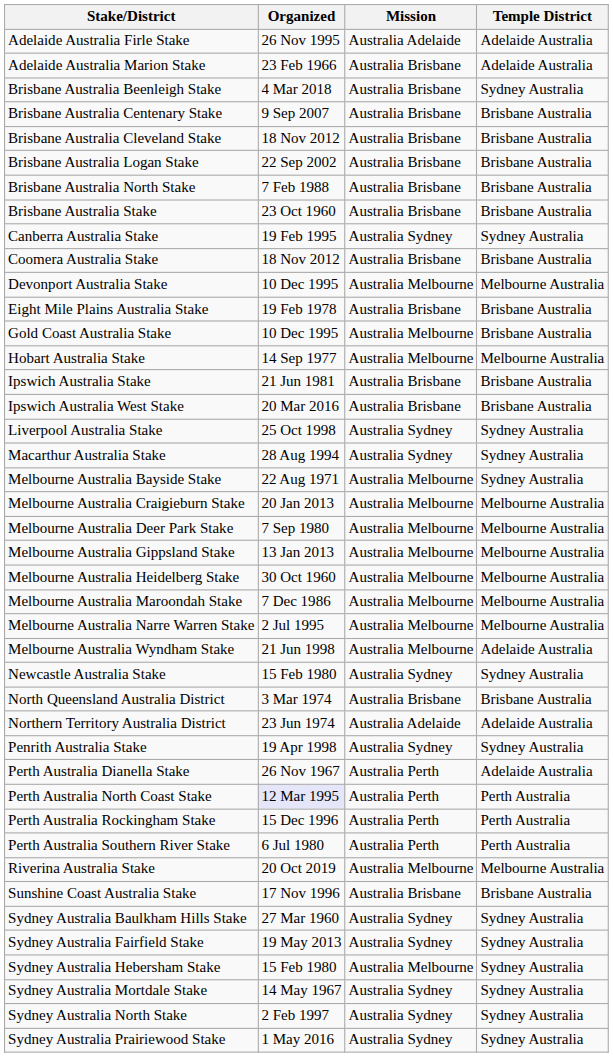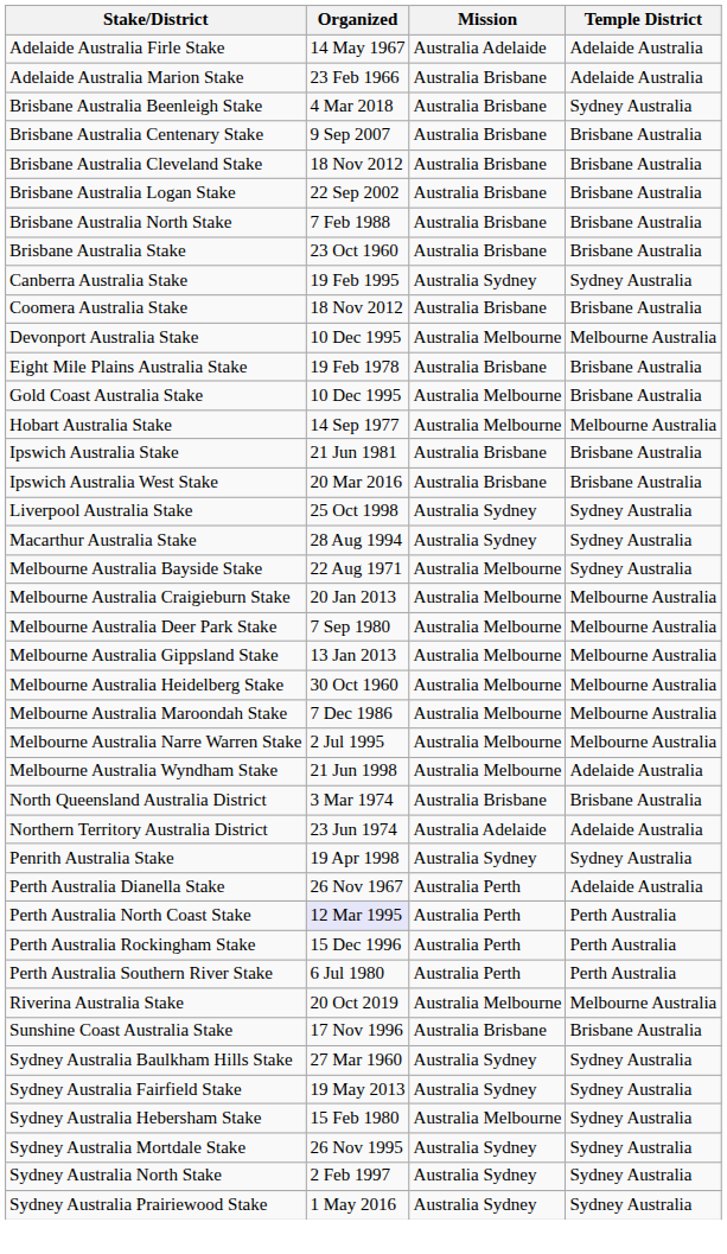Adelaide Australia Firle Stake | Organized: 26 Nov 1995 -> 14 May 1967
- row: Newcastle Australia Stake | 15 Feb 1980 | Australia Sydney | Sydney Australia
Sydney Australia Mortdale Stake | Organized: 14 May 1967 -> 26 Nov 1995
